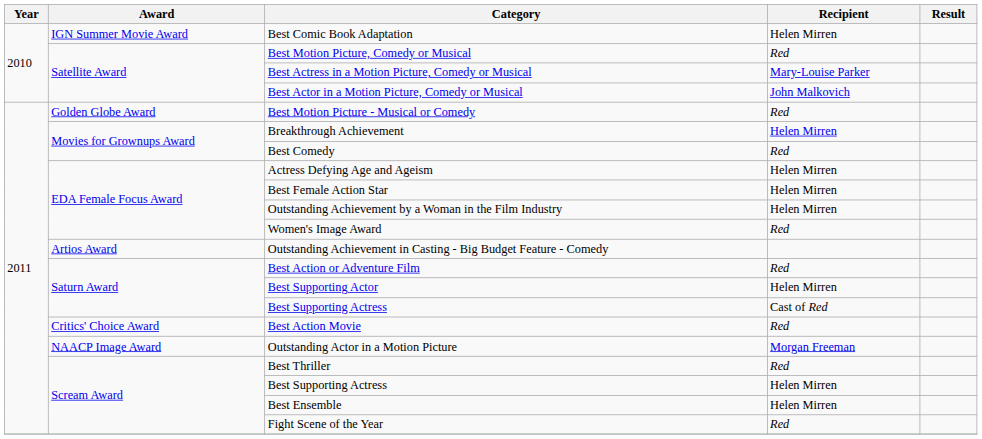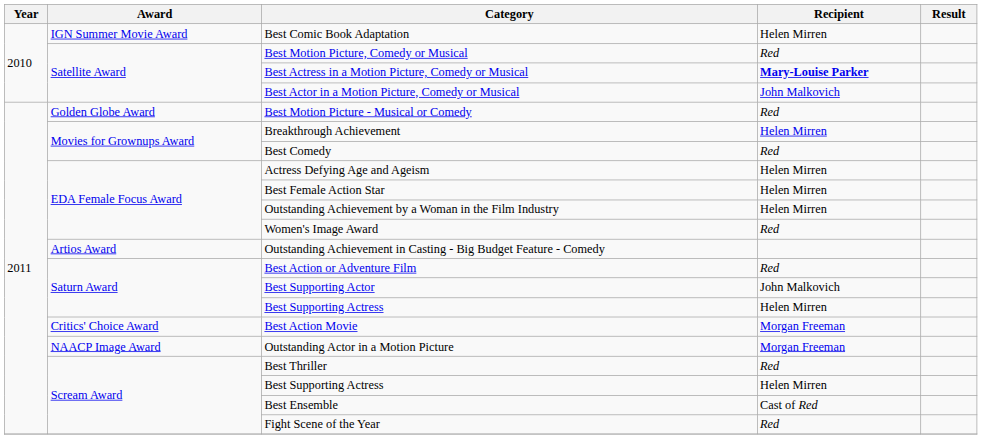Best Actress in a Motion Picture, Comedy or Musical | Recipient: normal -> bold
Best Supporting Actor | Recipient: Helen Mirren -> John Malkovich
Saturn Award / Best Supporting Actress | Recipient: Cast of Red -> Helen Mirren
Best Action Movie | Recipient: Red -> Morgan Freeman
Best Ensemble | Recipient: Helen Mirren -> Cast of Red
